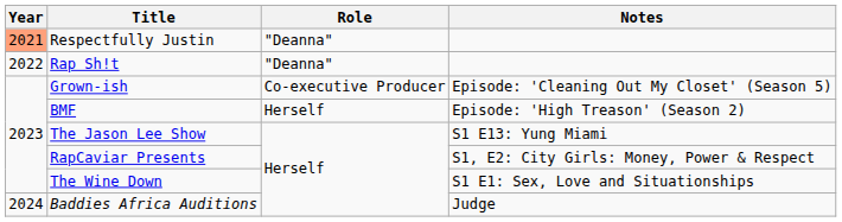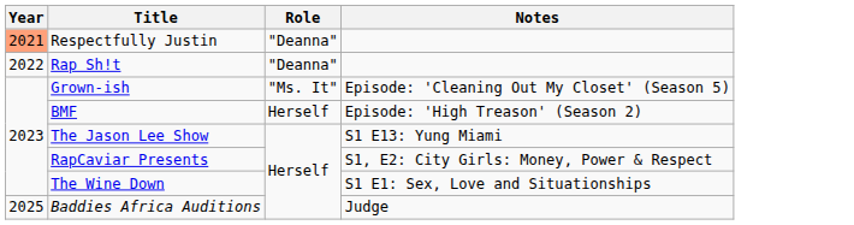Grown-ish | Role: Co-executive Producer -> "Ms. It"
Baddies Africa Auditions | Year: 2024 -> 2025
